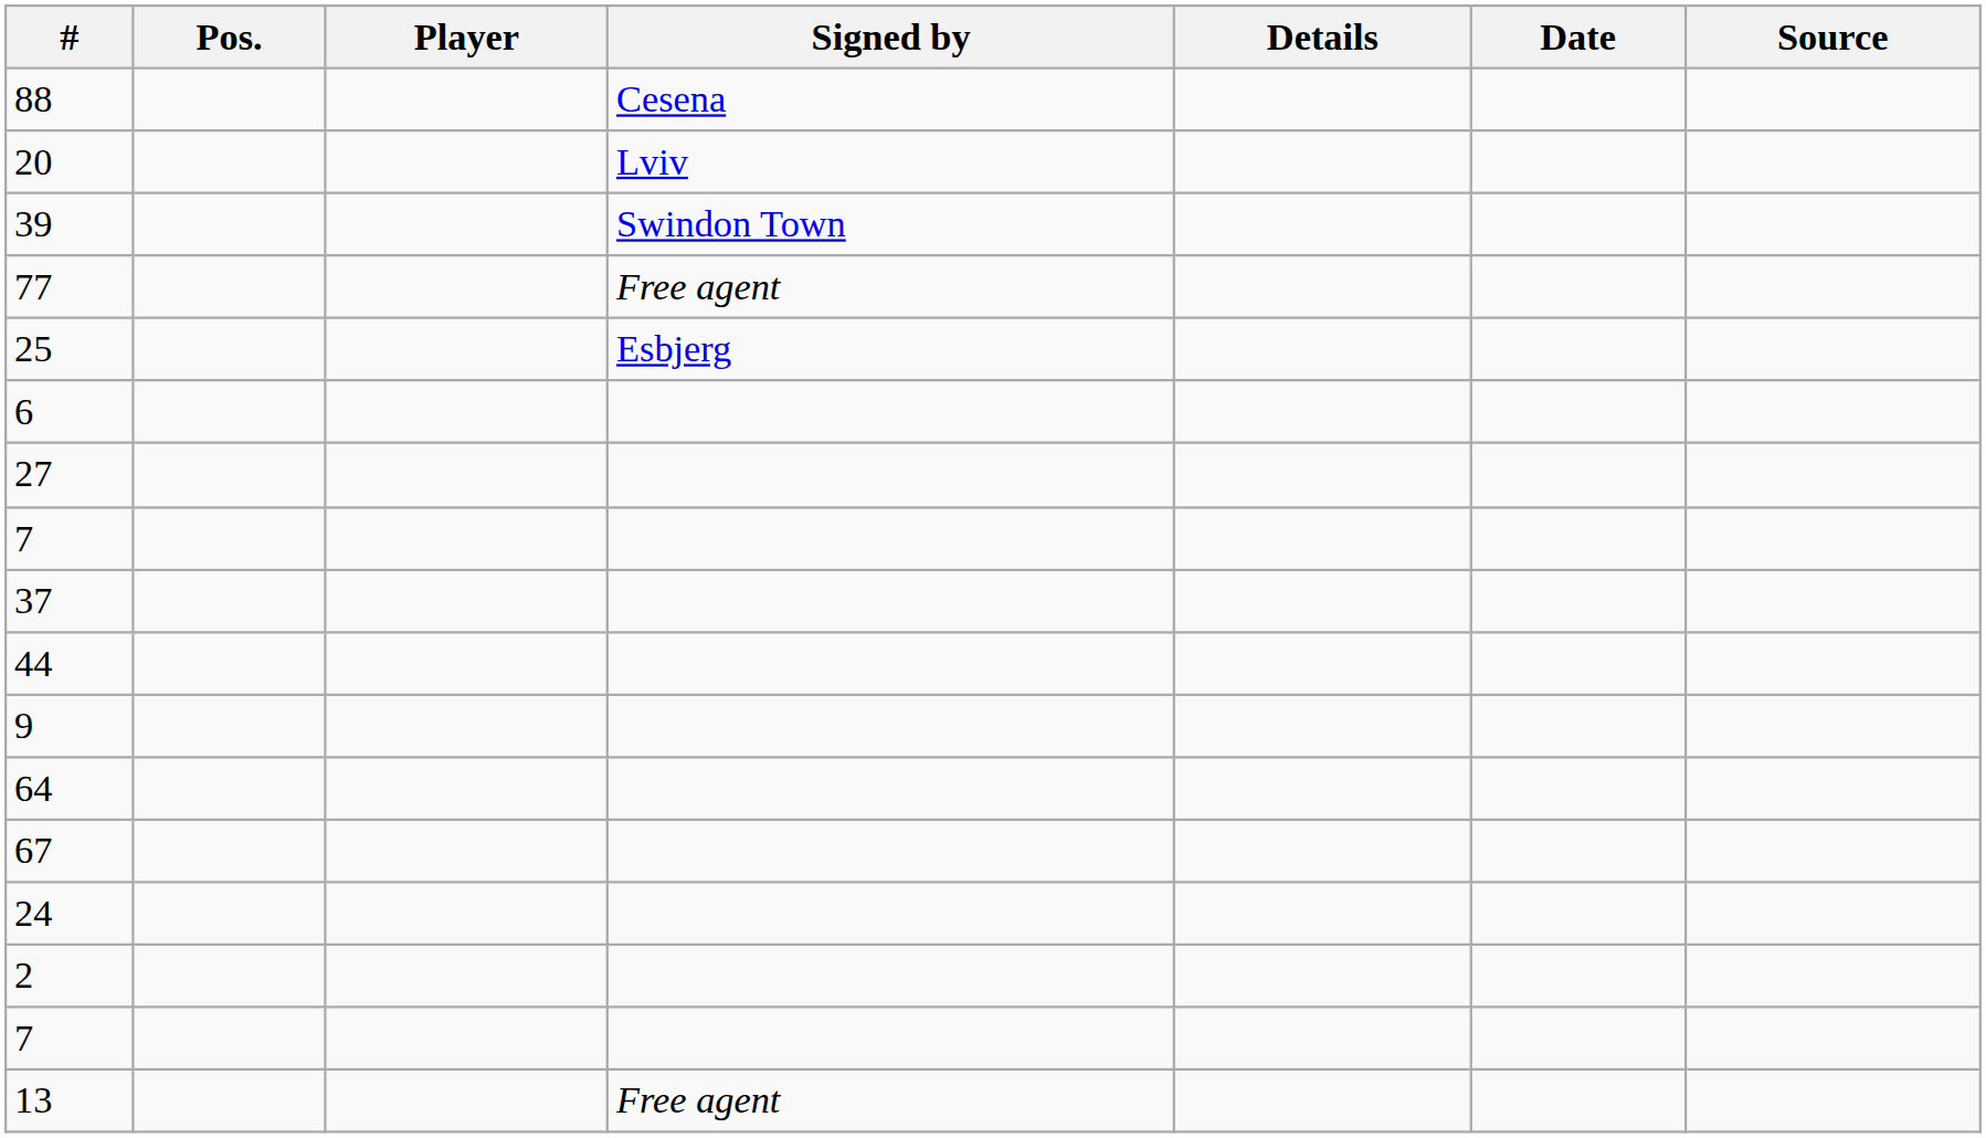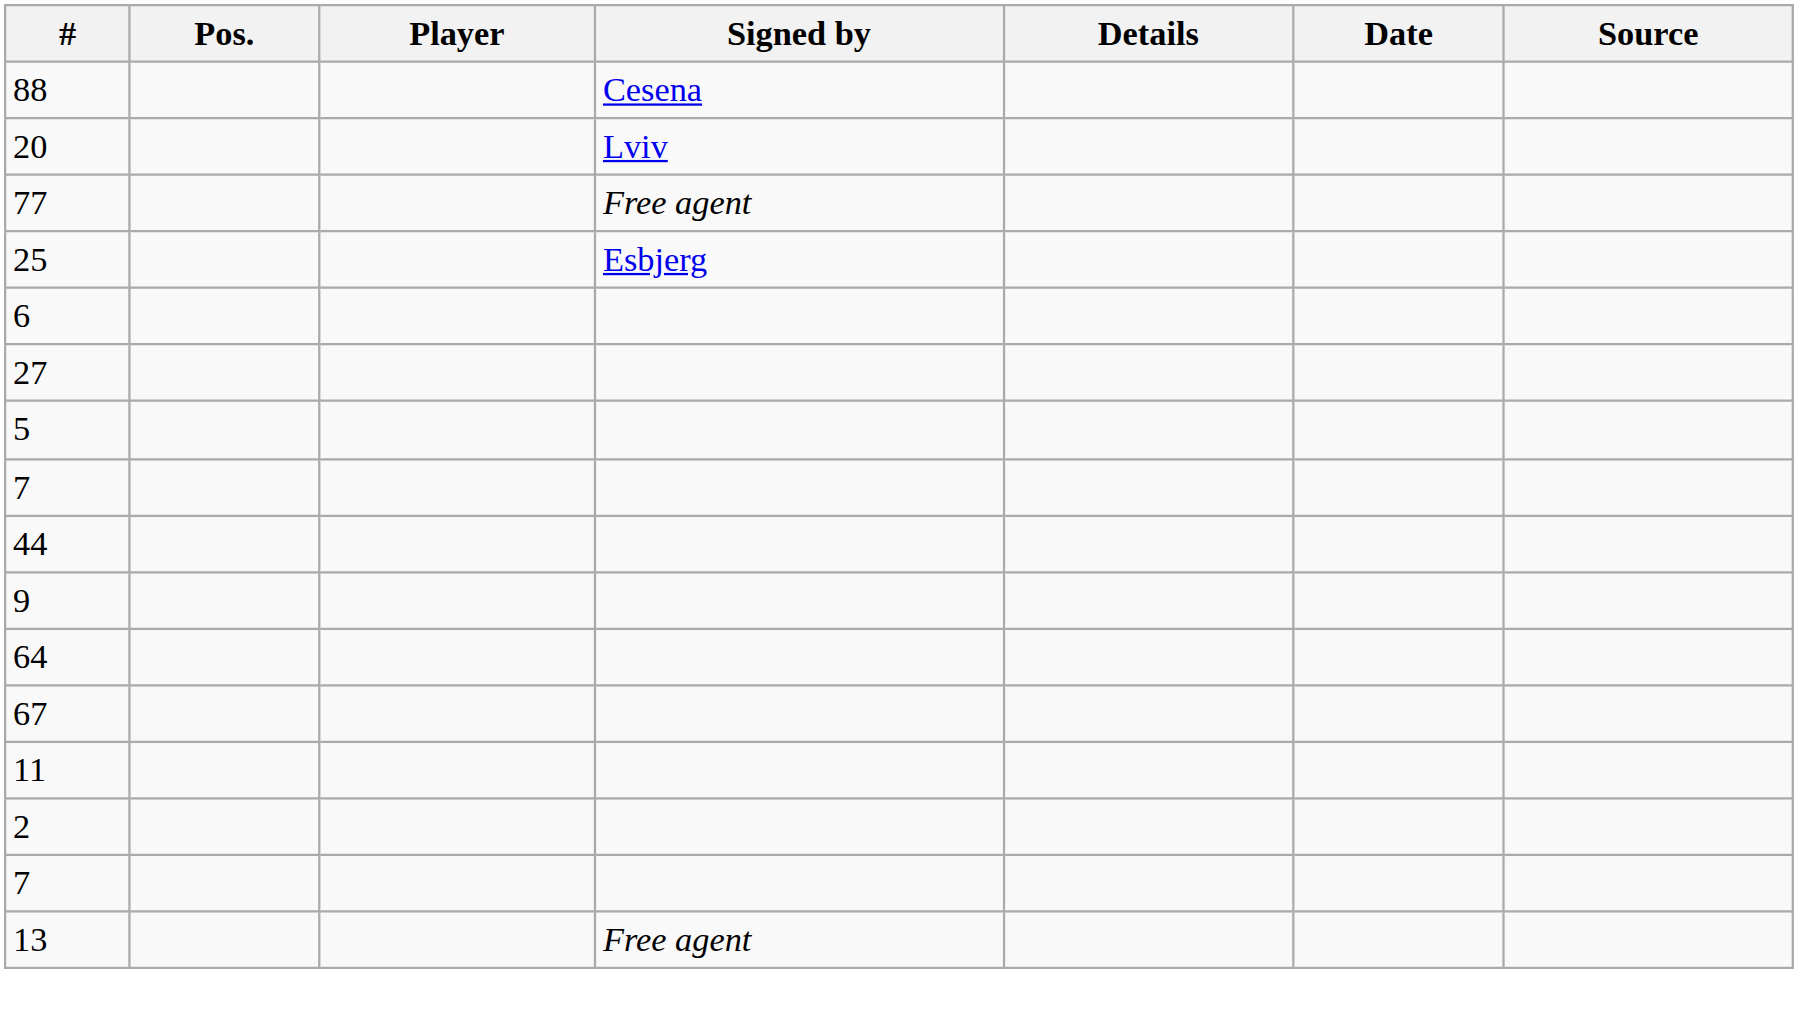- row: 39 | Swindon Town
+ row: 5
- row: 37
+ row: 11
- row: 24
